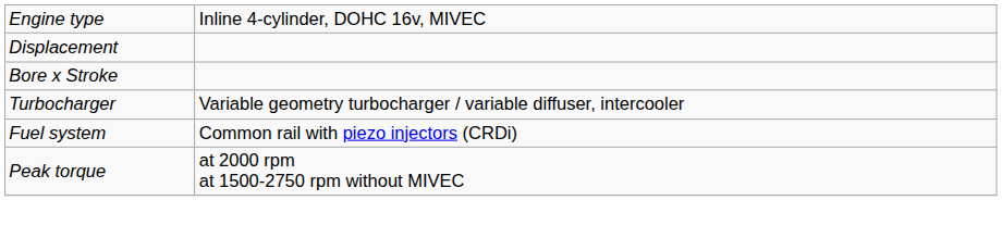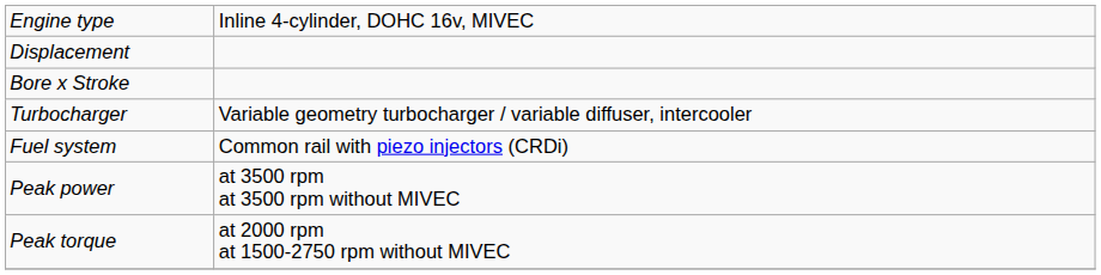+ row: Peak power | at 3500 rpm at 3500 rpm without MIVEC
